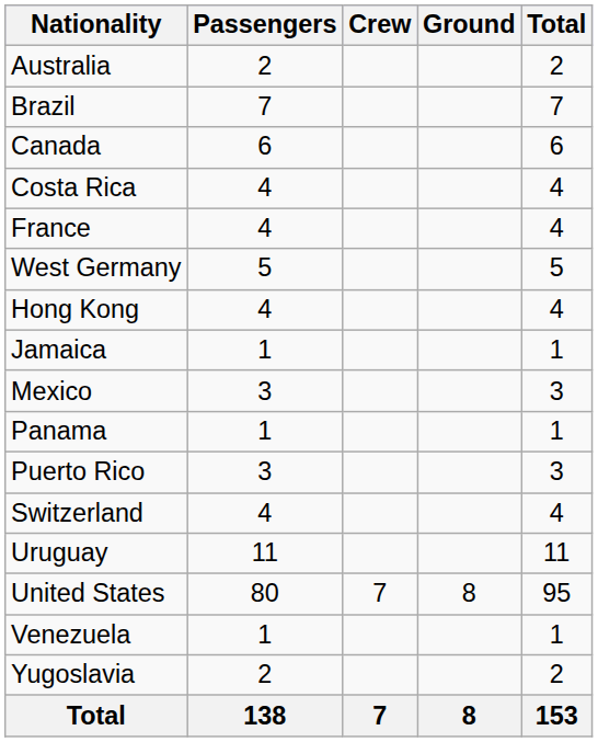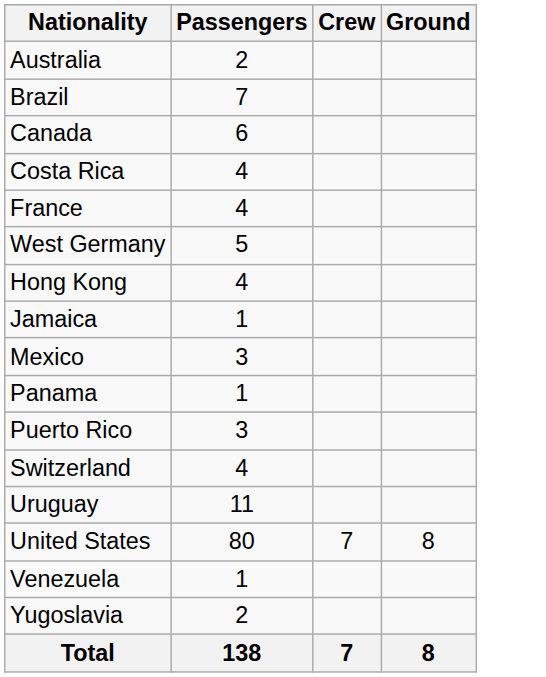- column: Total | 2 | 7 | 6 | 4 | 4 | 5 | 4 | 1 | 3 | 1 | 3 | 4 | 11 | 95 | 1 | 2 | 153
